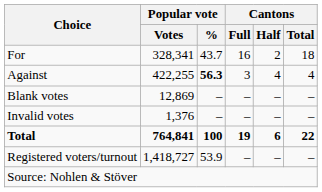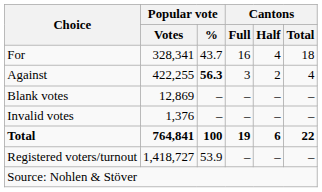For | Cantons / Half: 2 -> 4
Against | Cantons / Half: 4 -> 2
